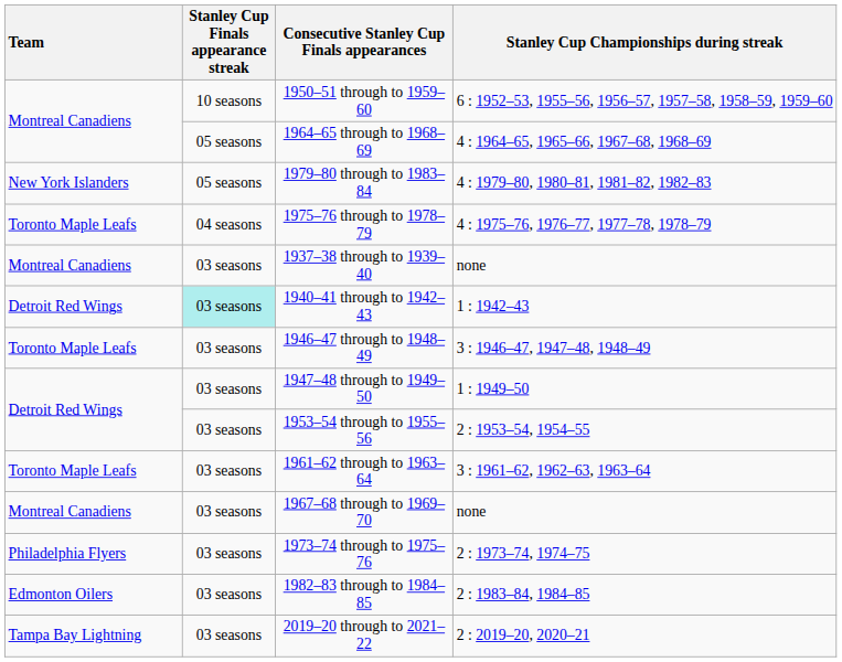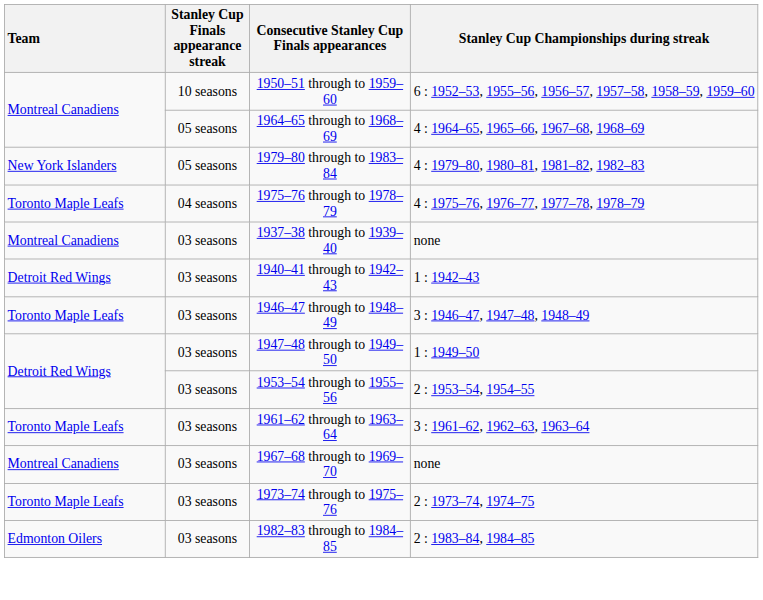1940–41 through to 1942–43 | Stanley Cup Finals appearance streak: paleturquoise background -> no background
1973–74 through to 1975–76 | Team: Philadelphia Flyers -> Toronto Maple Leafs
- row: Tampa Bay Lightning | 03 seasons | 2019–20 through to 2021–22 | 2 : 2019–20, 2020–21
